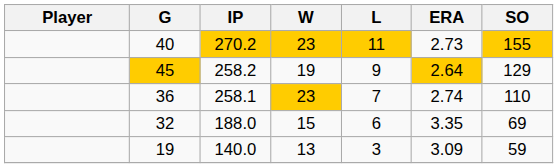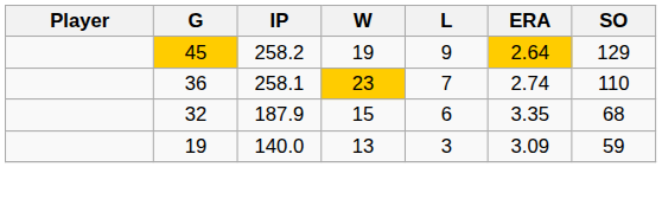- row: 40 | 270.2 | 23 | 11 | 2.73 | 155
32 | IP: 188.0 -> 187.9
32 | SO: 69 -> 68
